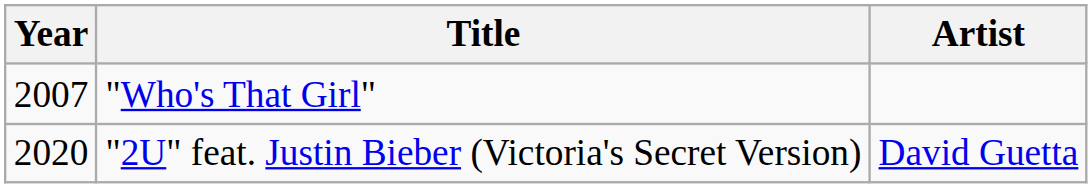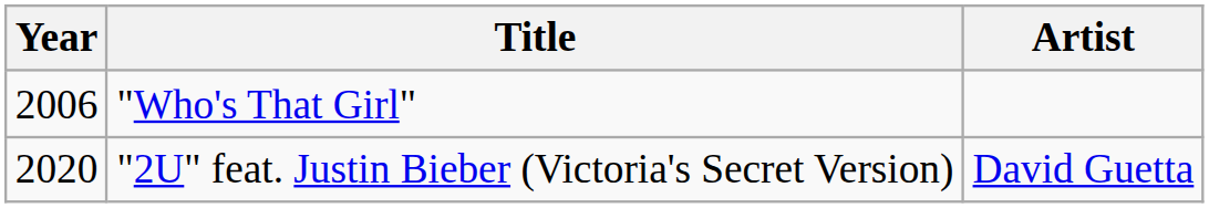"Who's That Girl" | Year: 2007 -> 2006
